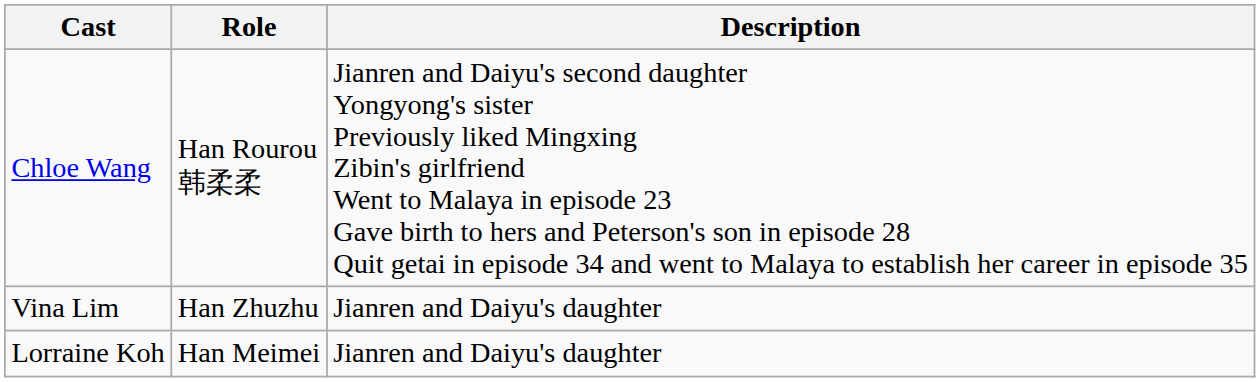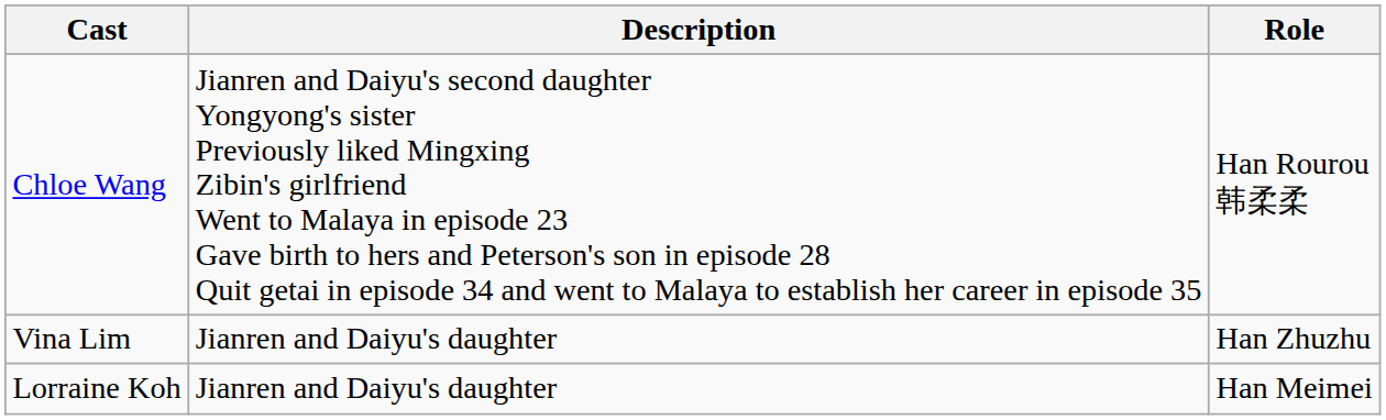columns swapped: Role <-> Description
